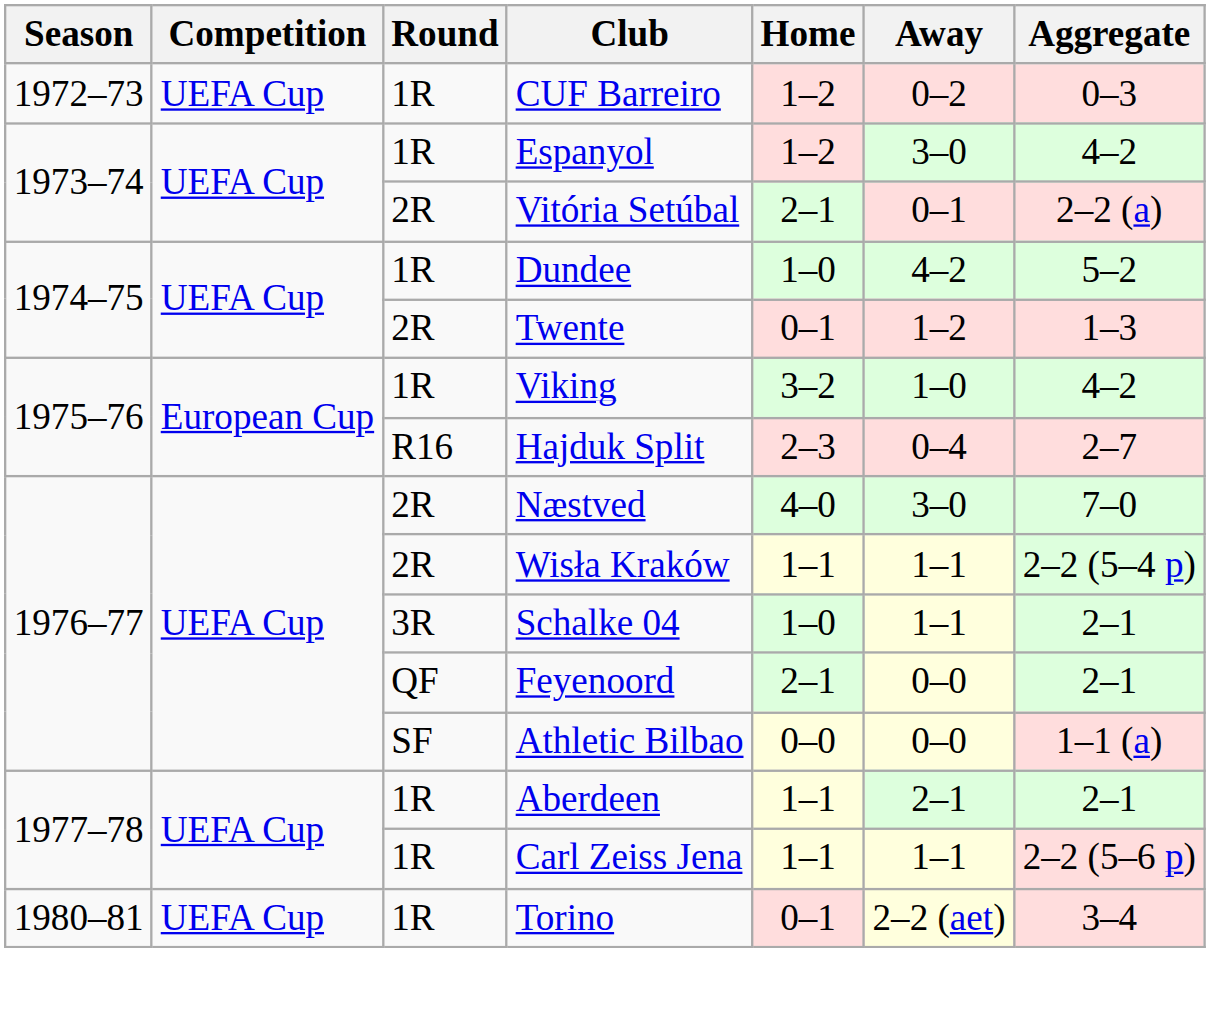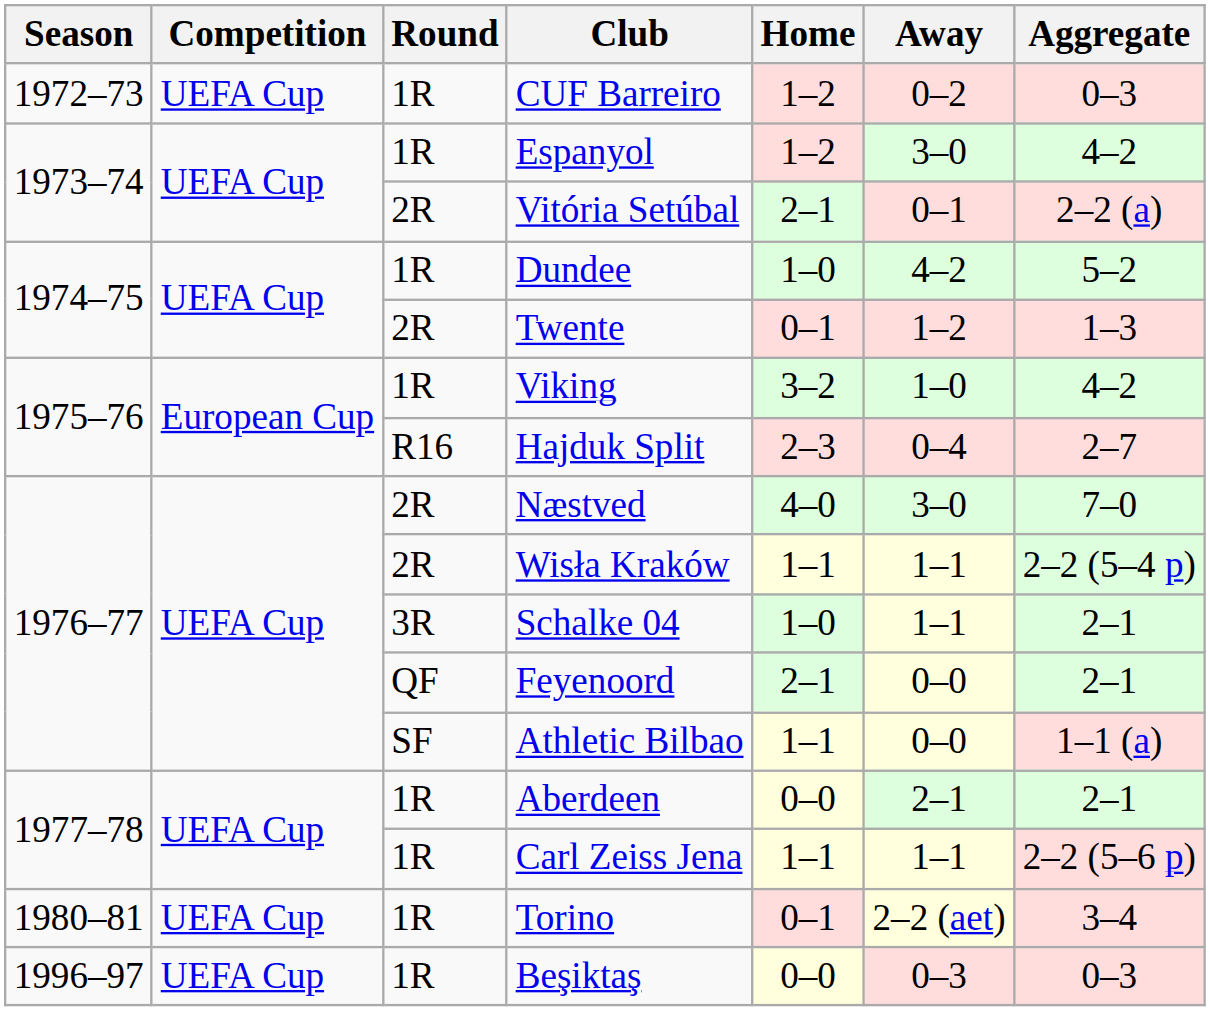Athletic Bilbao | Home: 0–0 -> 1–1
Aberdeen | Home: 1–1 -> 0–0
+ row: 1996–97 | UEFA Cup | 1R | Beşiktaş | 0–0 | 0–3 | 0–3
